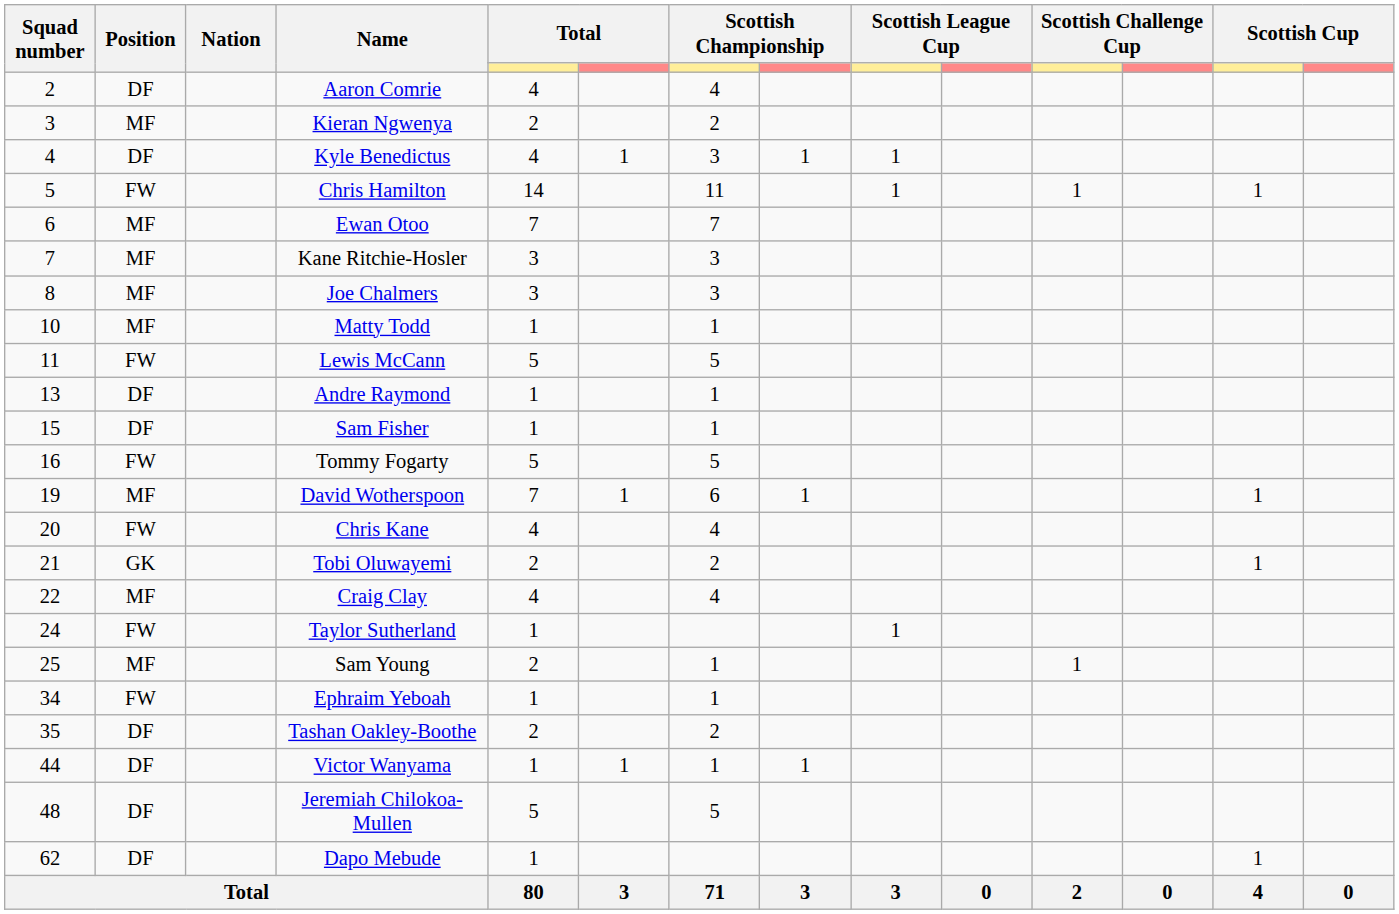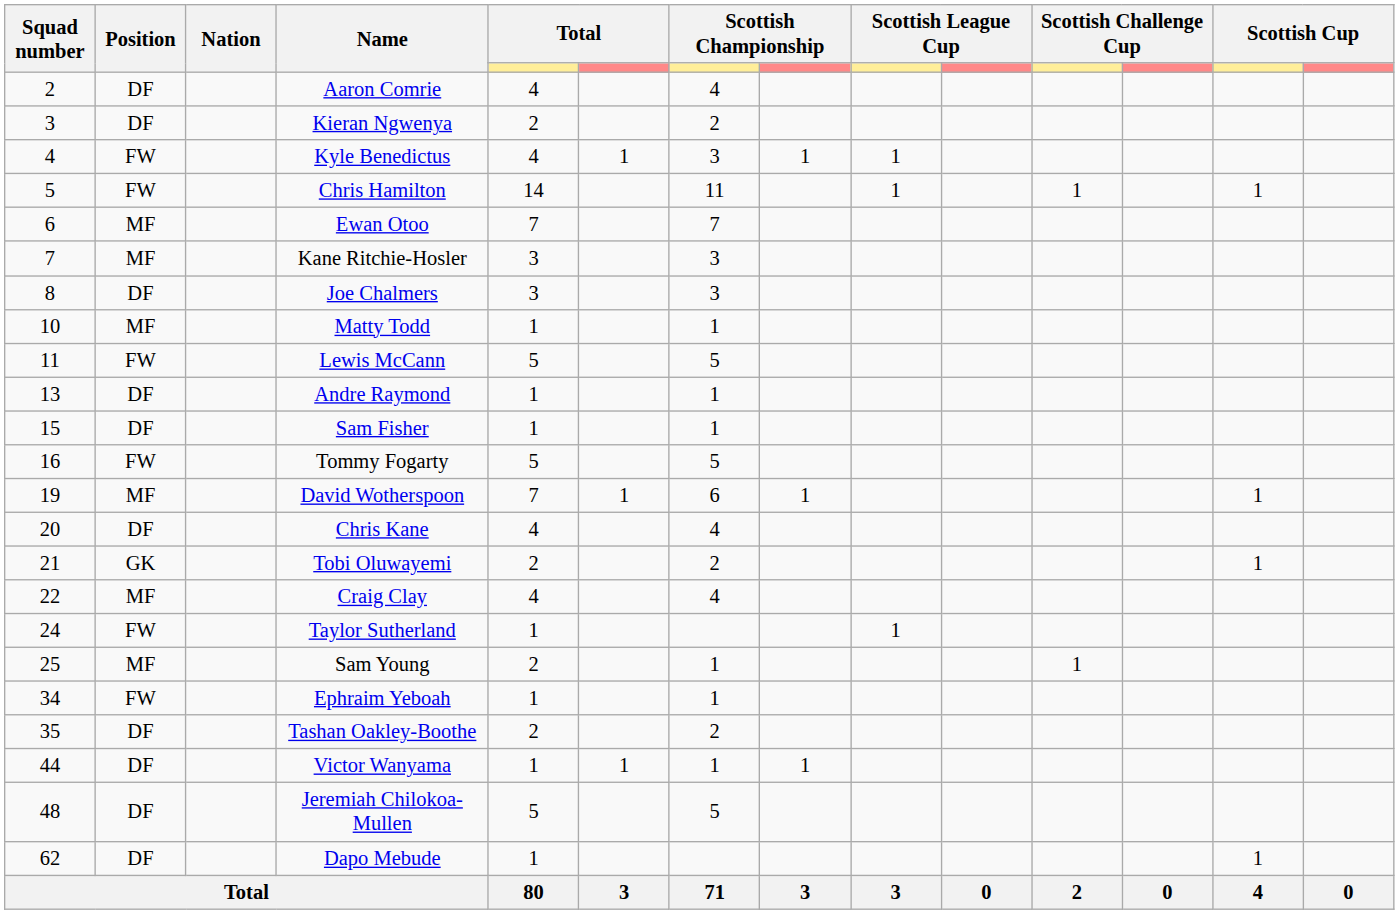Kieran Ngwenya | Position: MF -> DF
Kyle Benedictus | Position: DF -> FW
Joe Chalmers | Position: MF -> DF
Chris Kane | Position: FW -> DF
